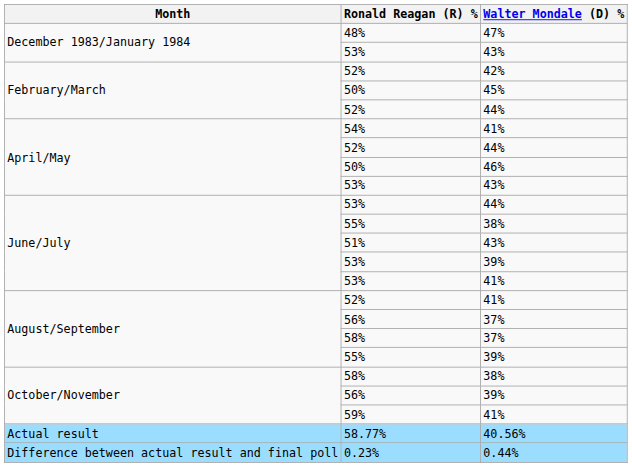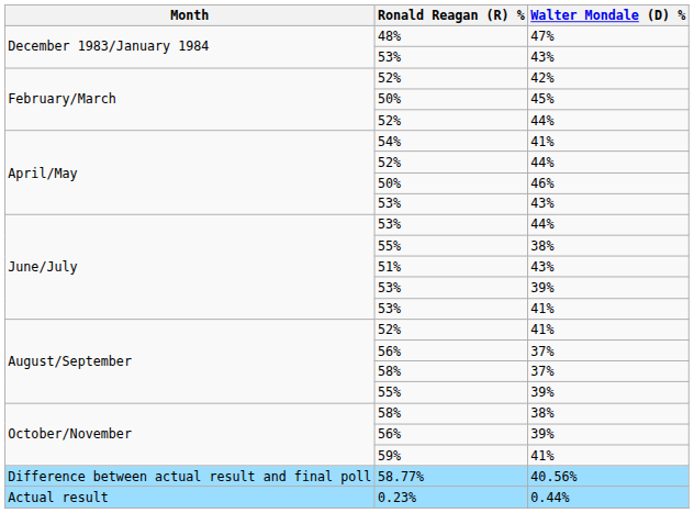58.77% | Month: Actual result -> Difference between actual result and final poll
0.23% | Month: Difference between actual result and final poll -> Actual result
